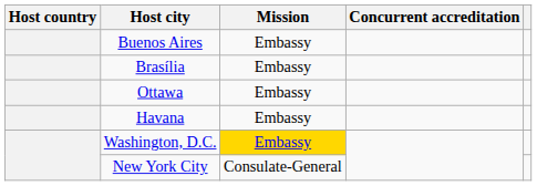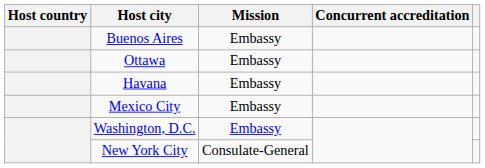- row: Brasília | Embassy
+ row: Mexico City | Embassy
Washington, D.C. | Mission: gold background -> no background
